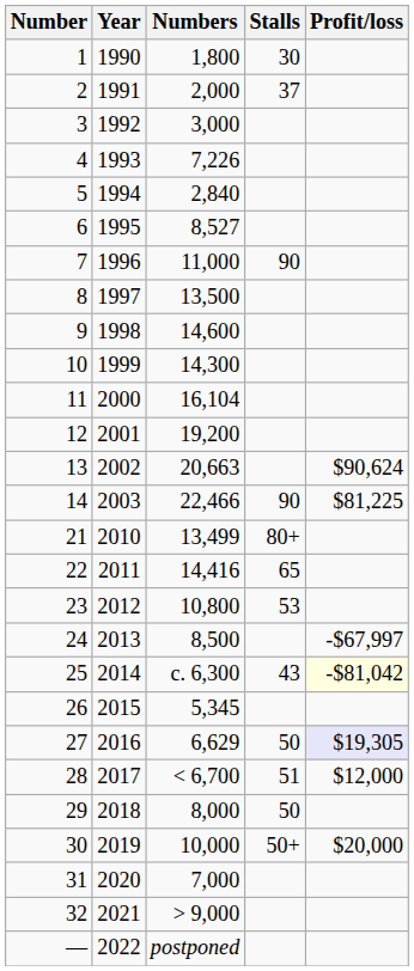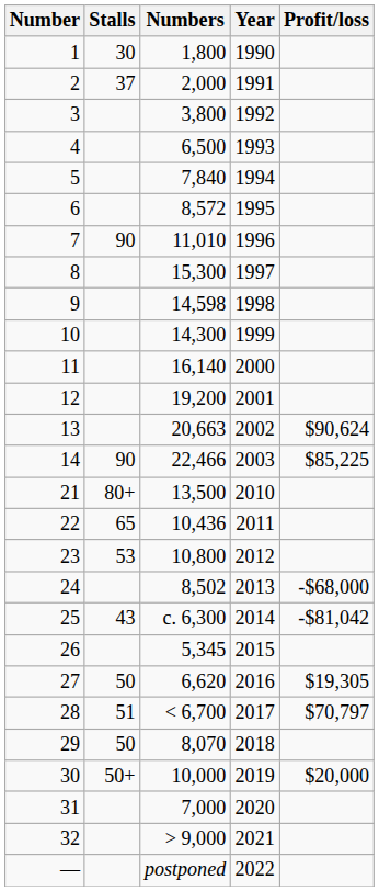columns swapped: Year <-> Stalls
3 | Numbers: 3,000 -> 3,800
4 | Numbers: 7,226 -> 6,500
5 | Numbers: 2,840 -> 7,840
6 | Numbers: 8,527 -> 8,572
7 | Numbers: 11,000 -> 11,010
8 | Numbers: 13,500 -> 15,300
9 | Numbers: 14,600 -> 14,598
11 | Numbers: 16,104 -> 16,140
14 | Profit/loss: $81,225 -> $85,225
21 | Numbers: 13,499 -> 13,500
22 | Numbers: 14,416 -> 10,436
24 | Numbers: 8,500 -> 8,502
24 | Profit/loss: -$67,997 -> -$68,000
25 | Profit/loss: lightyellow background -> no background
27 | Numbers: 6,629 -> 6,620
27 | Profit/loss: lavender background -> no background
28 | Profit/loss: $12,000 -> $70,797
29 | Numbers: 8,000 -> 8,070
